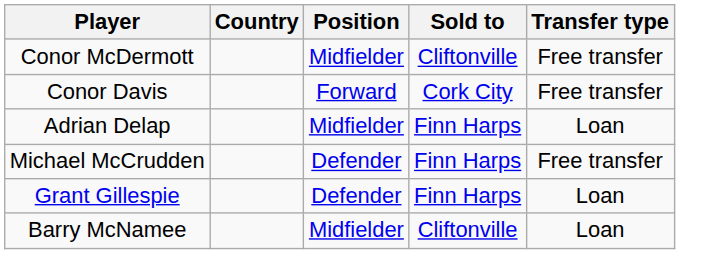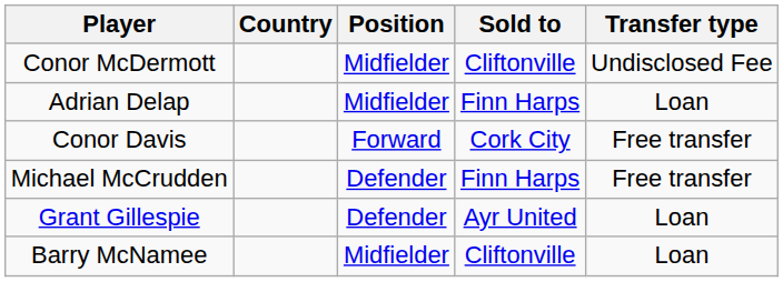Conor McDermott | Transfer type: Free transfer -> Undisclosed Fee
rows swapped: Adrian Delap <-> Conor Davis
Grant Gillespie | Sold to: Finn Harps -> Ayr United
